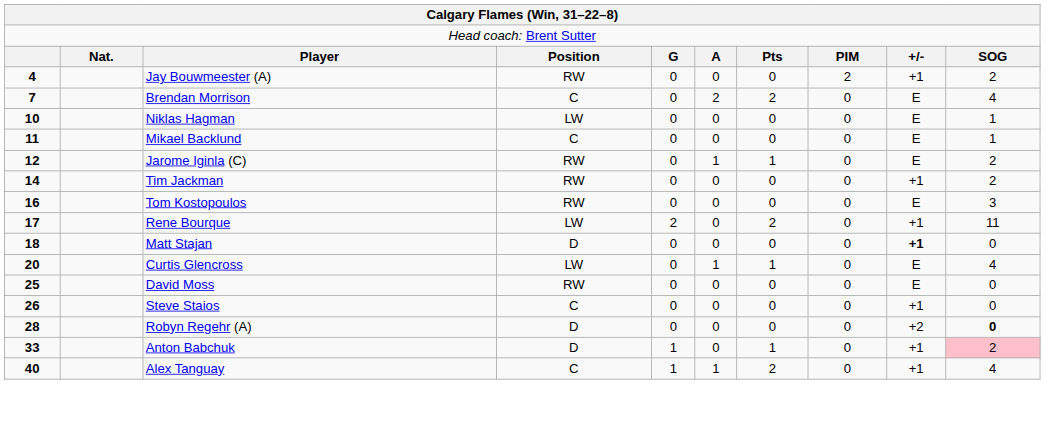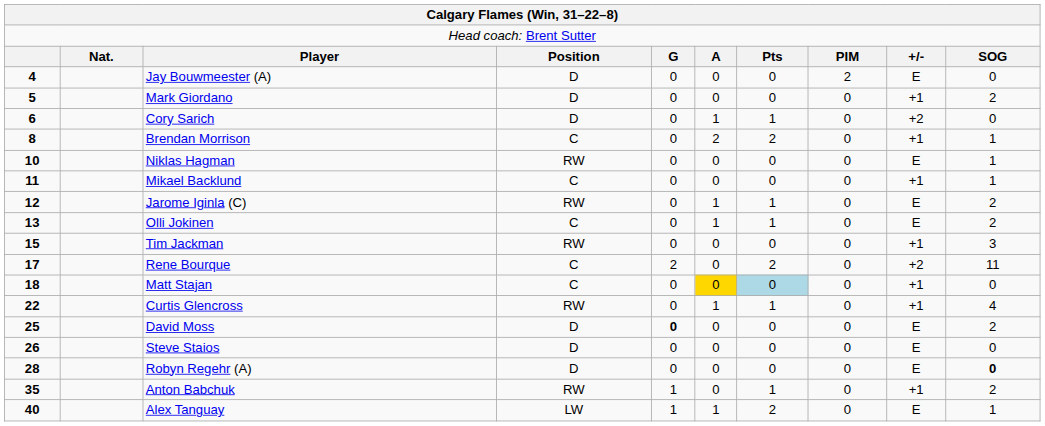Jay Bouwmeester (A) | column 4: RW -> D
Jay Bouwmeester (A) | column 9: +1 -> E
Jay Bouwmeester (A) | column 10: 2 -> 0
+ row: 5 | Mark Giordano | D | 0 | 0 | 0 | 0 | +1 | 2
+ row: 6 | Cory Sarich | D | 0 | 1 | 1 | 0 | +2 | 0
Brendan Morrison | column 1: 7 -> 8
Brendan Morrison | column 9: E -> +1
Brendan Morrison | column 10: 4 -> 1
Niklas Hagman | column 4: LW -> RW
Mikael Backlund | column 9: E -> +1
+ row: 13 | Olli Jokinen | C | 0 | 1 | 1 | 0 | E | 2
Tim Jackman | column 1: 14 -> 15
Tim Jackman | column 10: 2 -> 3
- row: 16 | Tom Kostopoulos | RW | 0 | 0 | 0 | 0 | E | 3
Rene Bourque | column 4: LW -> C
Rene Bourque | column 9: +1 -> +2
Matt Stajan | column 4: D -> C
Matt Stajan | column 6: no background -> gold background
Matt Stajan | column 7: no background -> lightblue background
Matt Stajan | column 9: bold -> normal
Curtis Glencross | column 1: 20 -> 22
Curtis Glencross | column 4: LW -> RW
Curtis Glencross | column 9: E -> +1
David Moss | column 4: RW -> D
David Moss | column 5: normal -> bold
David Moss | column 10: 0 -> 2
Steve Staios | column 4: C -> D
Steve Staios | column 9: +1 -> E
Robyn Regehr (A) | column 9: +2 -> E
Anton Babchuk | column 1: 33 -> 35
Anton Babchuk | column 4: D -> RW
Anton Babchuk | column 10: pink background -> no background
Alex Tanguay | column 4: C -> LW
Alex Tanguay | column 9: +1 -> E
Alex Tanguay | column 10: 4 -> 1
